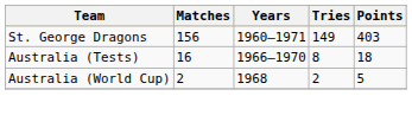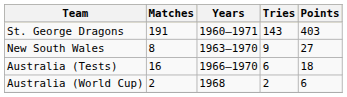St. George Dragons | Matches: 156 -> 191
St. George Dragons | Tries: 149 -> 143
+ row: New South Wales | 8 | 1963–1970 | 9 | 27
Australia (Tests) | Tries: 8 -> 6
Australia (World Cup) | Points: 5 -> 6
